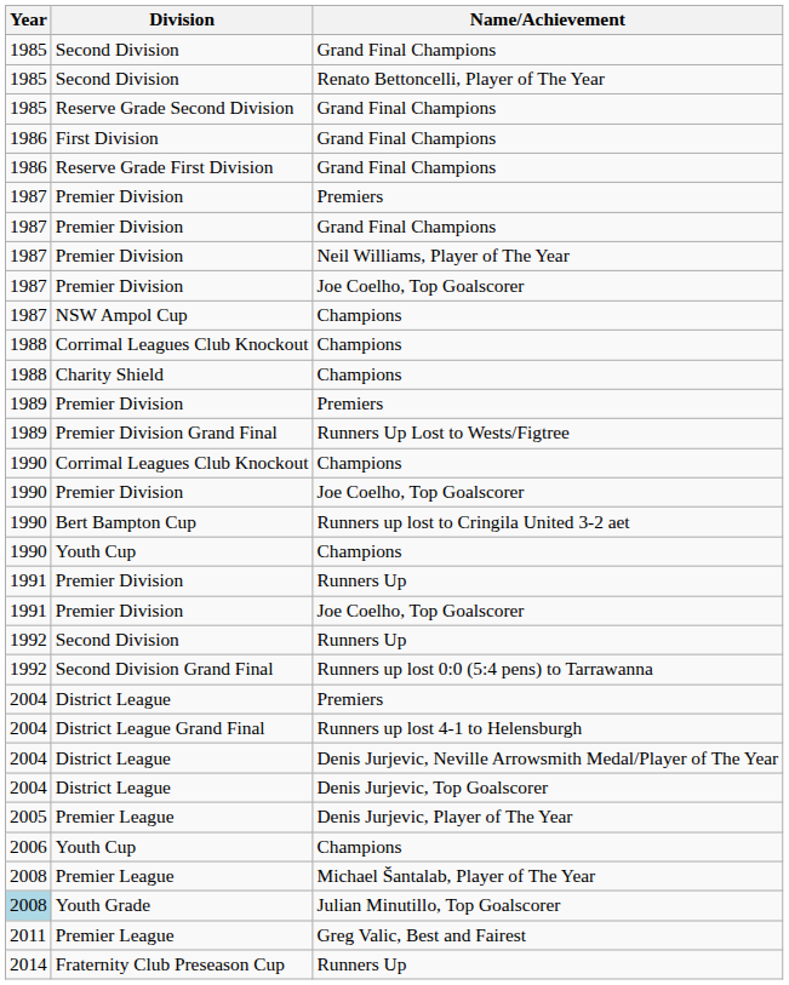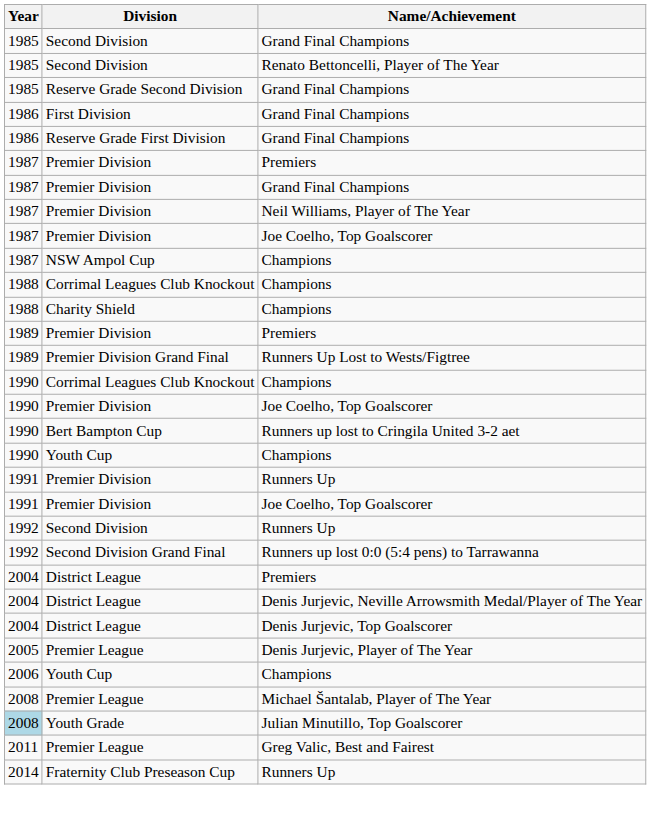- row: 2004 | District League Grand Final | Runners up lost 4-1 to Helensburgh
